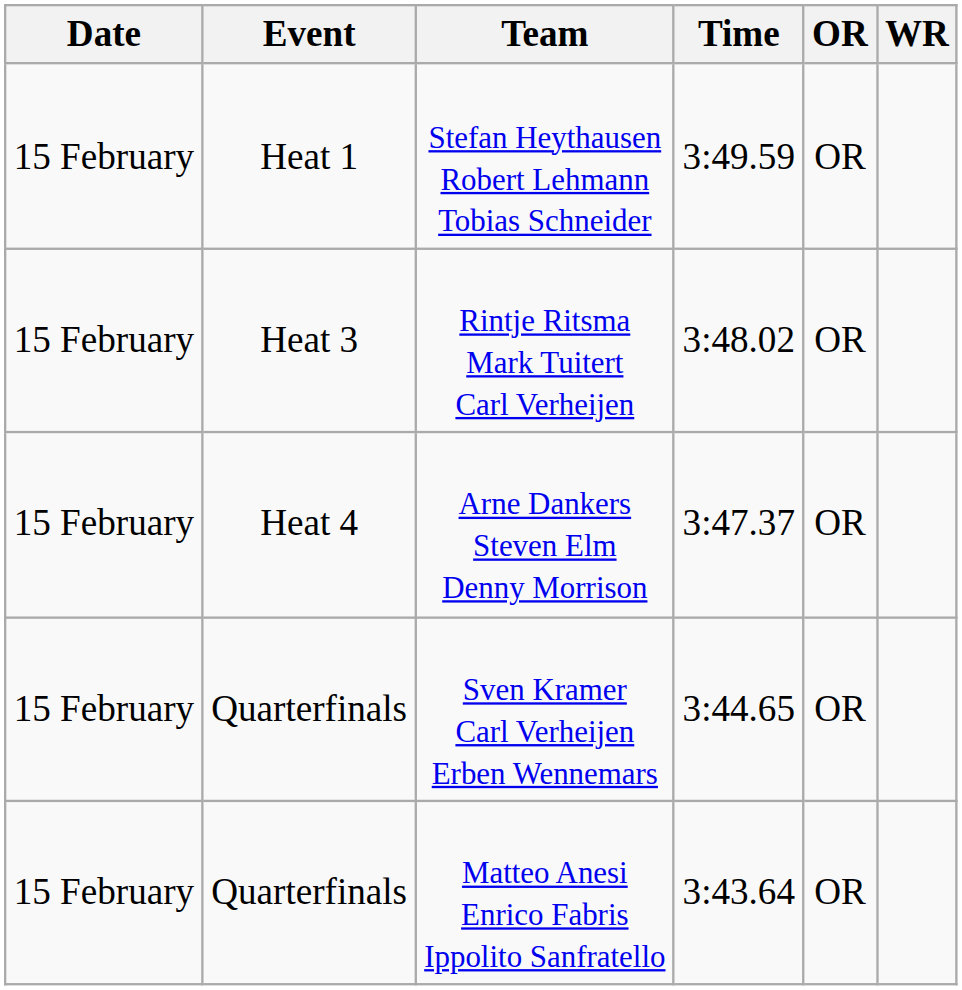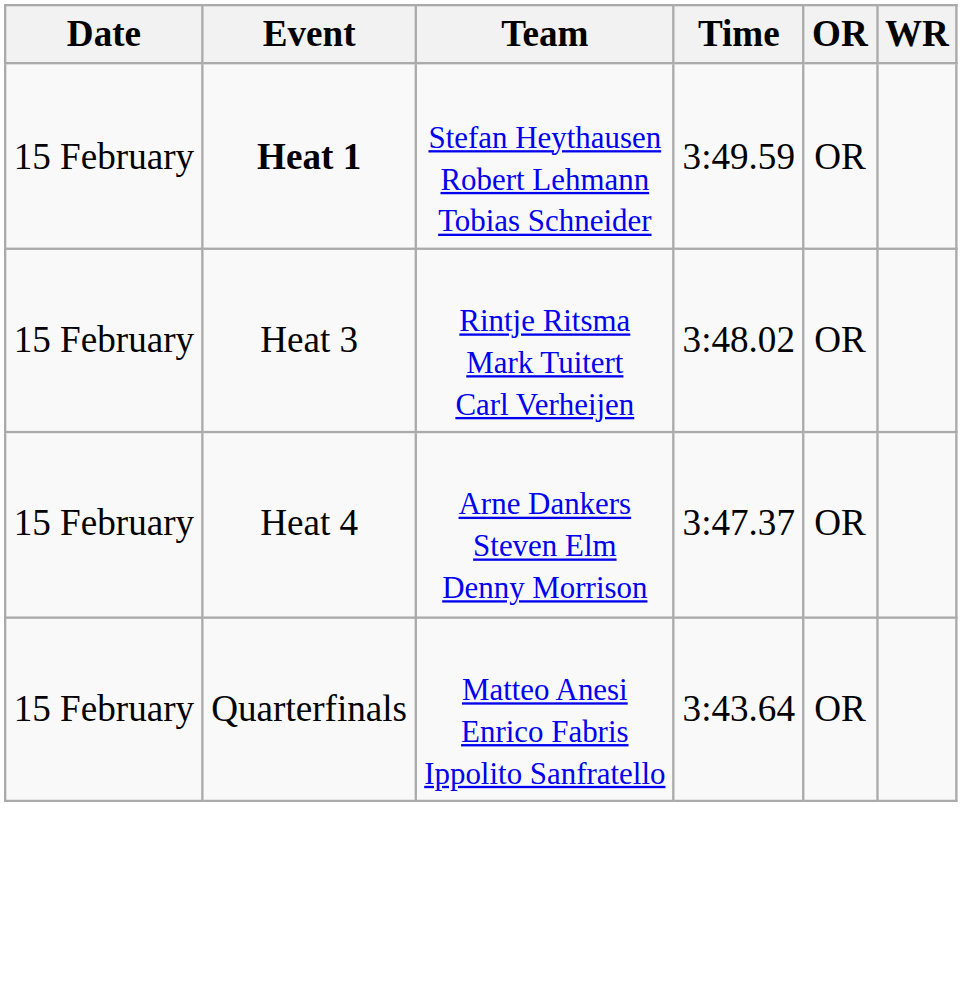Stefan Heythausen Robert Lehmann Tobias Schneider | Event: normal -> bold
- row: 15 February | Quarterfinals | Sven Kramer Carl Verheijen Erben Wennemars | 3:44.65 | OR
